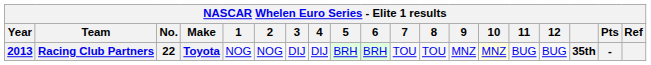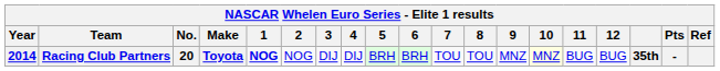Racing Club Partners | Year: 2013 -> 2014
Racing Club Partners | No.: 22 -> 20
Racing Club Partners | 1: normal -> bold
